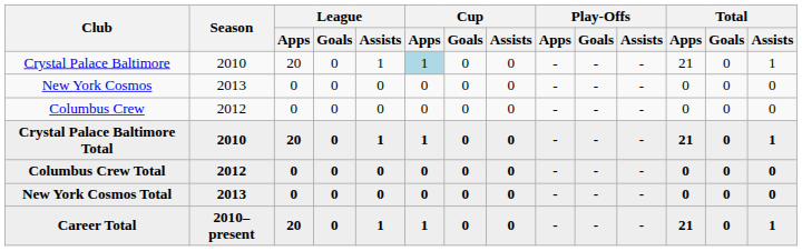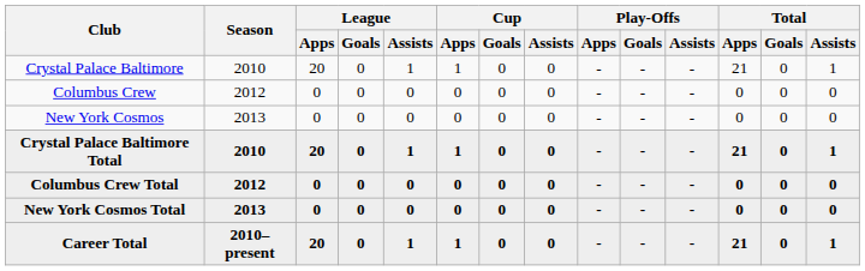Crystal Palace Baltimore | Cup / Apps: lightblue background -> no background
rows swapped: Columbus Crew <-> New York Cosmos
